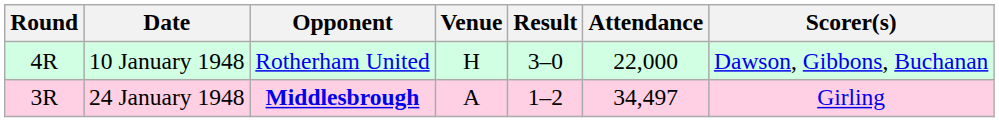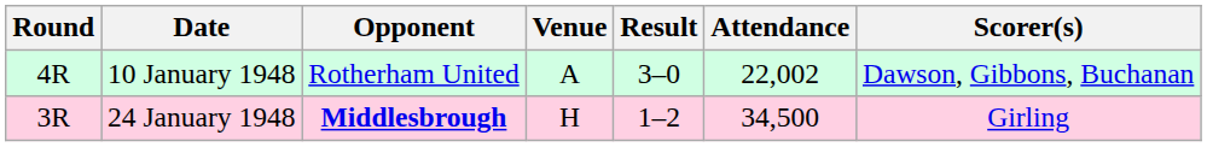10 January 1948 | Venue: H -> A
10 January 1948 | Attendance: 22,000 -> 22,002
24 January 1948 | Venue: A -> H
24 January 1948 | Attendance: 34,497 -> 34,500
